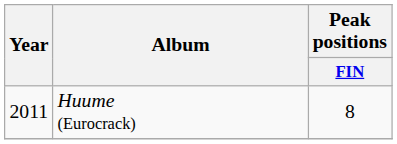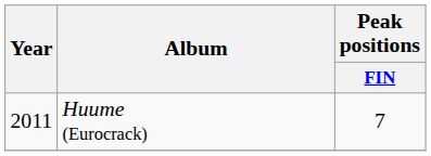Huume (Eurocrack) | Peak positions / FIN: 8 -> 7
